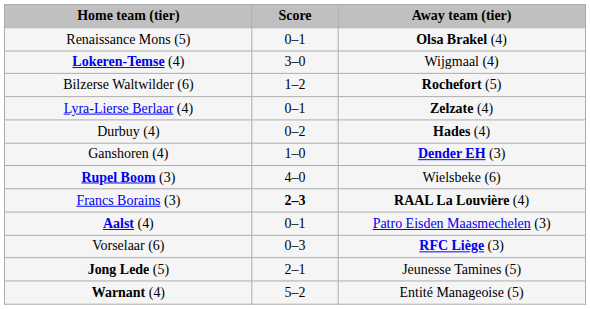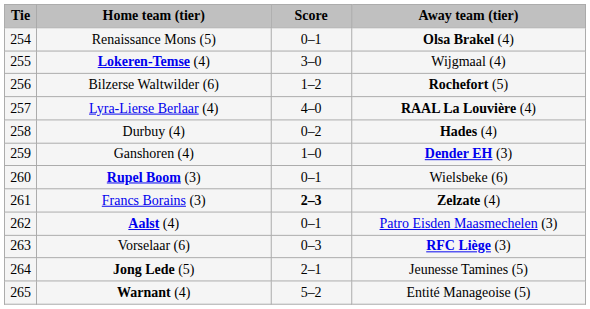+ column: Tie | 254 | 255 | 256 | 257 | 258 | 259 | 260 | 261 | 262 | 263 | 264 | 265
Lyra-Lierse Berlaar (4) | Score: 0–1 -> 4–0
Lyra-Lierse Berlaar (4) | Away team (tier): Zelzate (4) -> RAAL La Louvière (4)
Rupel Boom (3) | Score: 4–0 -> 0–1
Francs Borains (3) | Away team (tier): RAAL La Louvière (4) -> Zelzate (4)
